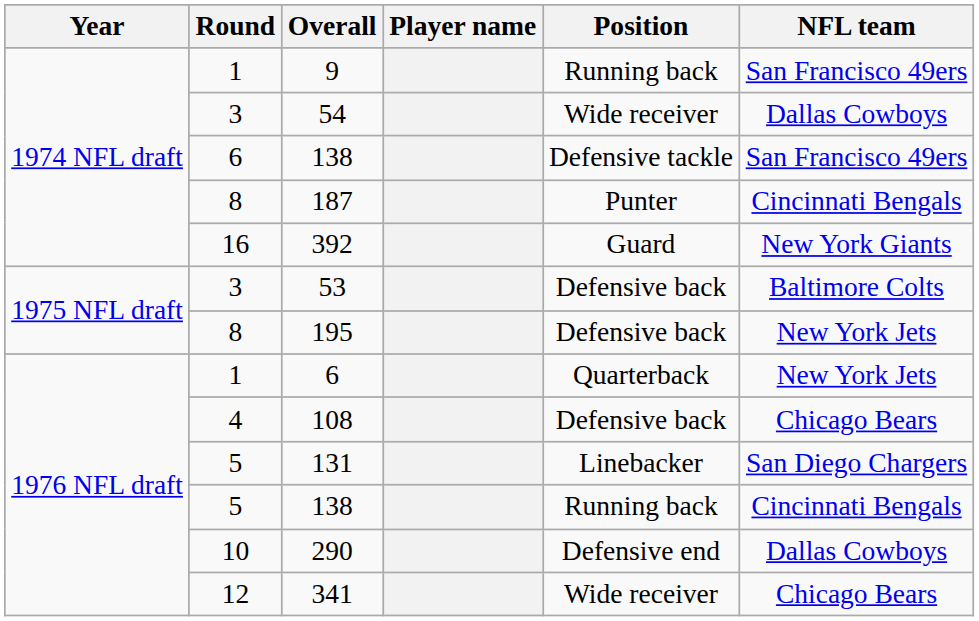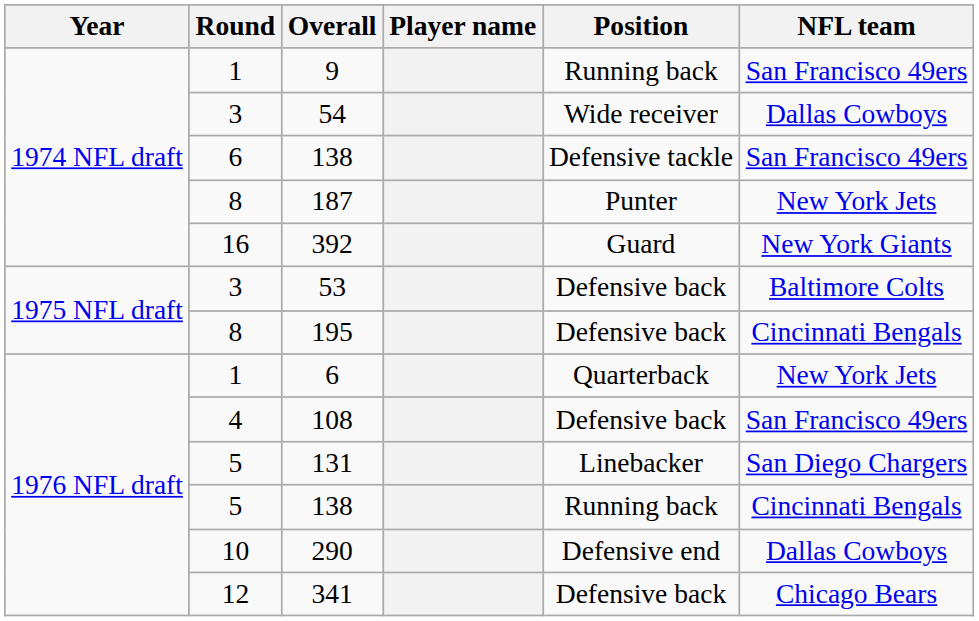187 | NFL team: Cincinnati Bengals -> New York Jets
195 | NFL team: New York Jets -> Cincinnati Bengals
108 | NFL team: Chicago Bears -> San Francisco 49ers
341 | Position: Wide receiver -> Defensive back
